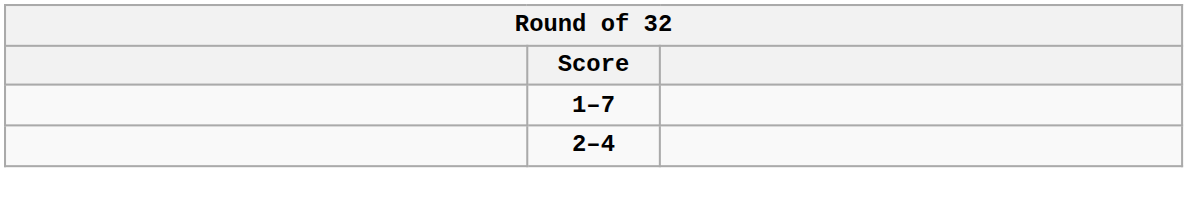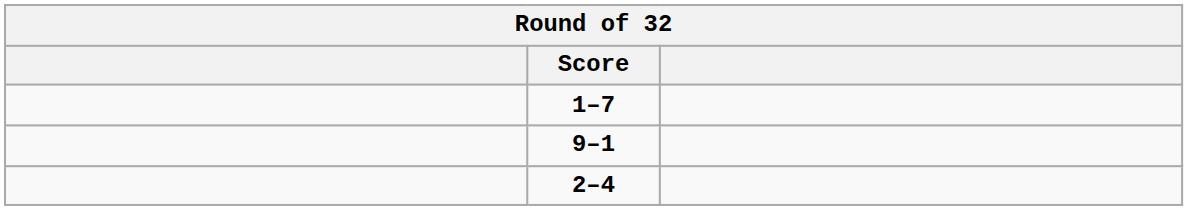+ row: 9–1
